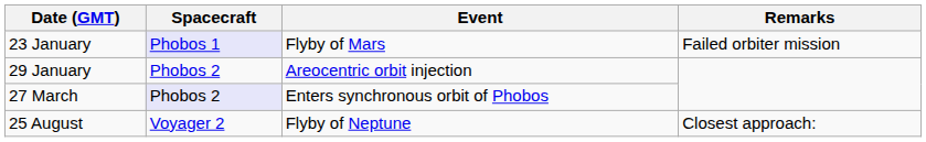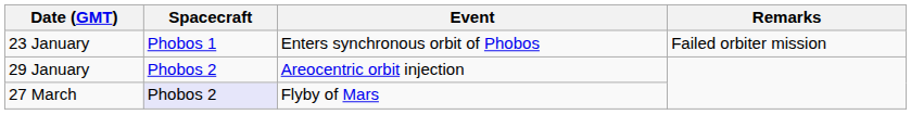23 January | Spacecraft: lavender background -> no background
23 January | Event: Flyby of Mars -> Enters synchronous orbit of Phobos
27 March | Event: Enters synchronous orbit of Phobos -> Flyby of Mars
- row: 25 August | Voyager 2 | Flyby of Neptune | Closest approach:
